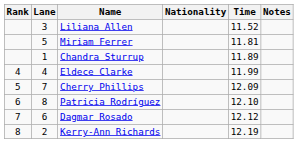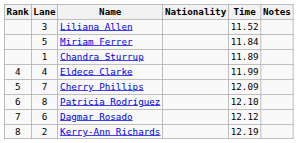Miriam Ferrer | Time: 11.81 -> 11.84
